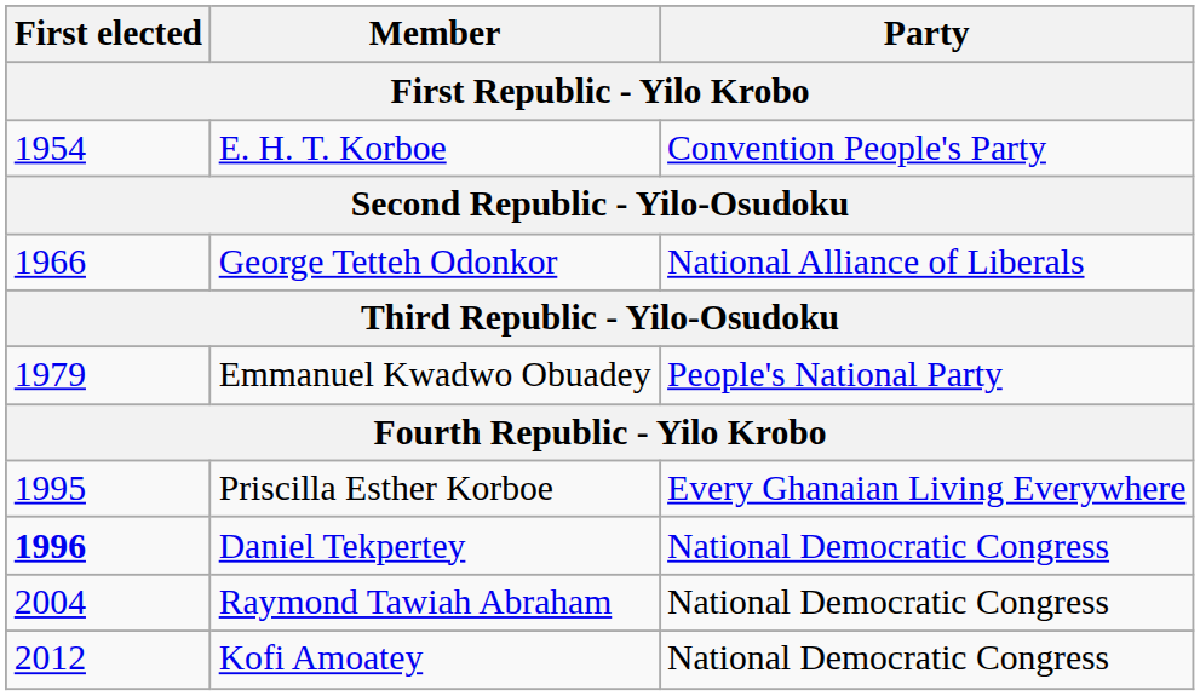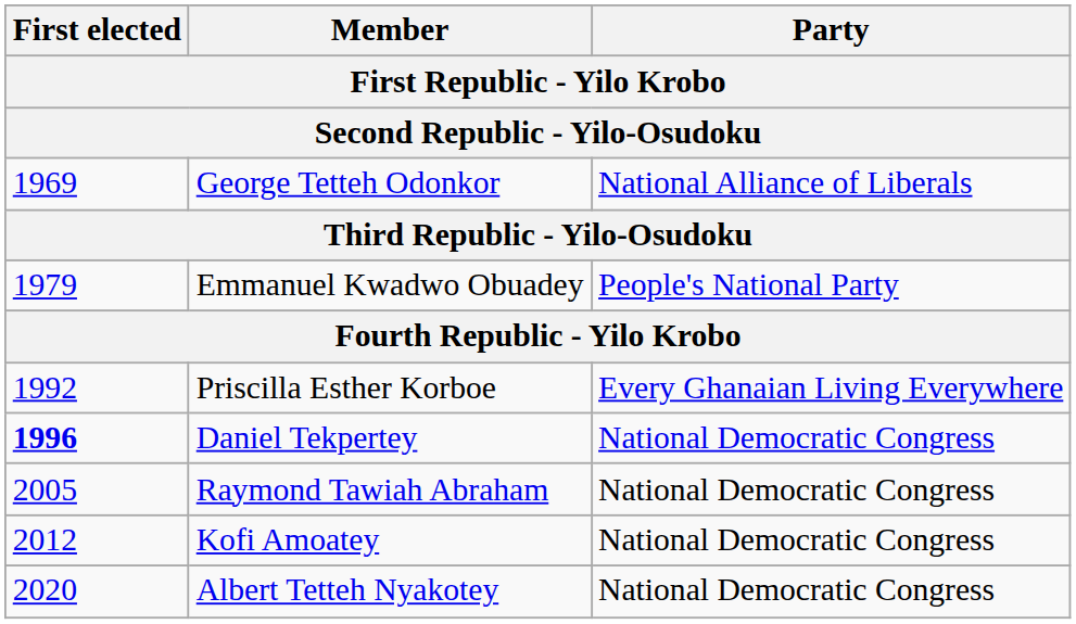- row: 1954 | E. H. T. Korboe | Convention People's Party
George Tetteh Odonkor | First elected: 1966 -> 1969
Priscilla Esther Korboe | First elected: 1995 -> 1992
Raymond Tawiah Abraham | First elected: 2004 -> 2005
+ row: 2020 | Albert Tetteh Nyakotey | National Democratic Congress
